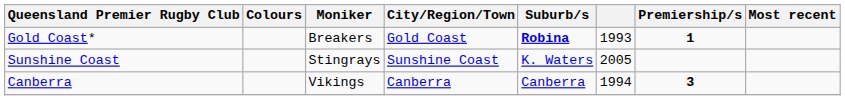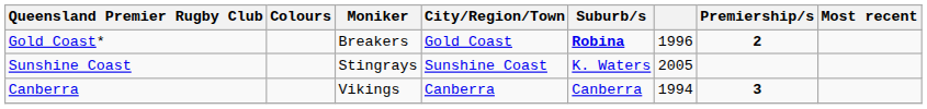Gold Coast* | column 6: 1993 -> 1996
Gold Coast* | Premiership/s: 1 -> 2
